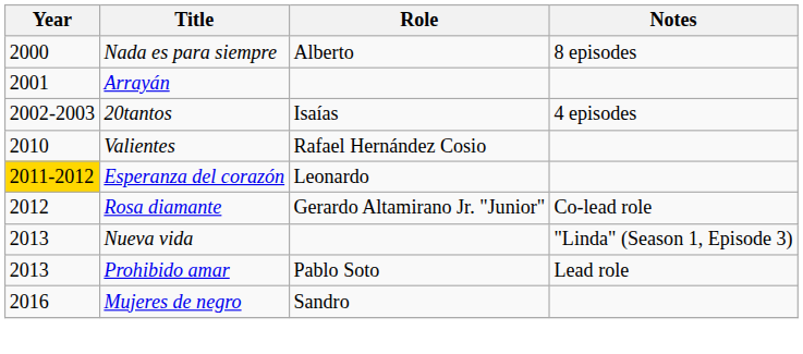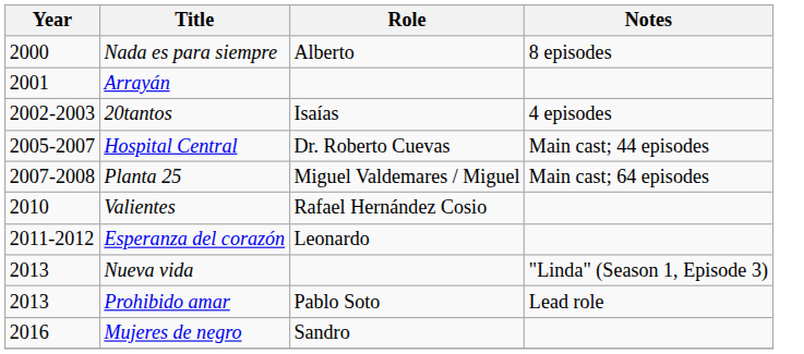+ row: 2005-2007 | Hospital Central | Dr. Roberto Cuevas | Main cast; 44 episodes
+ row: 2007-2008 | Planta 25 | Miguel Valdemares / Miguel | Main cast; 64 episodes
Esperanza del corazón | Year: gold background -> no background
- row: 2012 | Rosa diamante | Gerardo Altamirano Jr. "Junior" | Co-lead role
